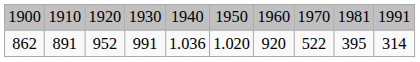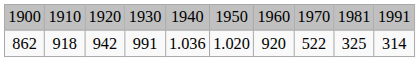862 | column 2: 891 -> 918
862 | column 3: 952 -> 942
862 | column 9: 395 -> 325
